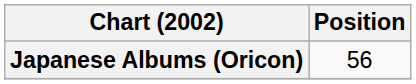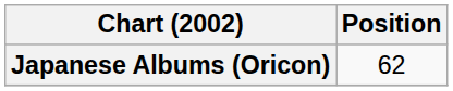Japanese Albums (Oricon) | Position: 56 -> 62
